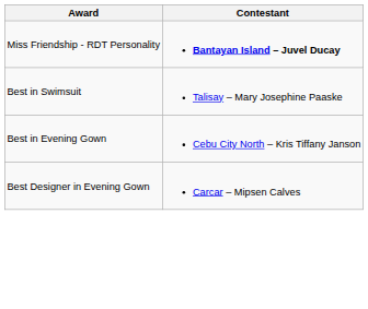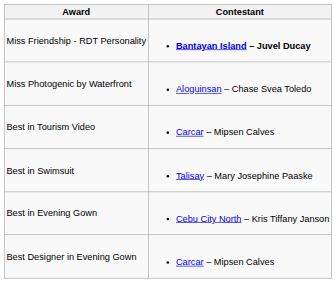+ row: Miss Photogenic by Waterfront | Aloguinsan – Chase Svea Toledo
+ row: Best in Tourism Video | Carcar – Mipsen Calves
